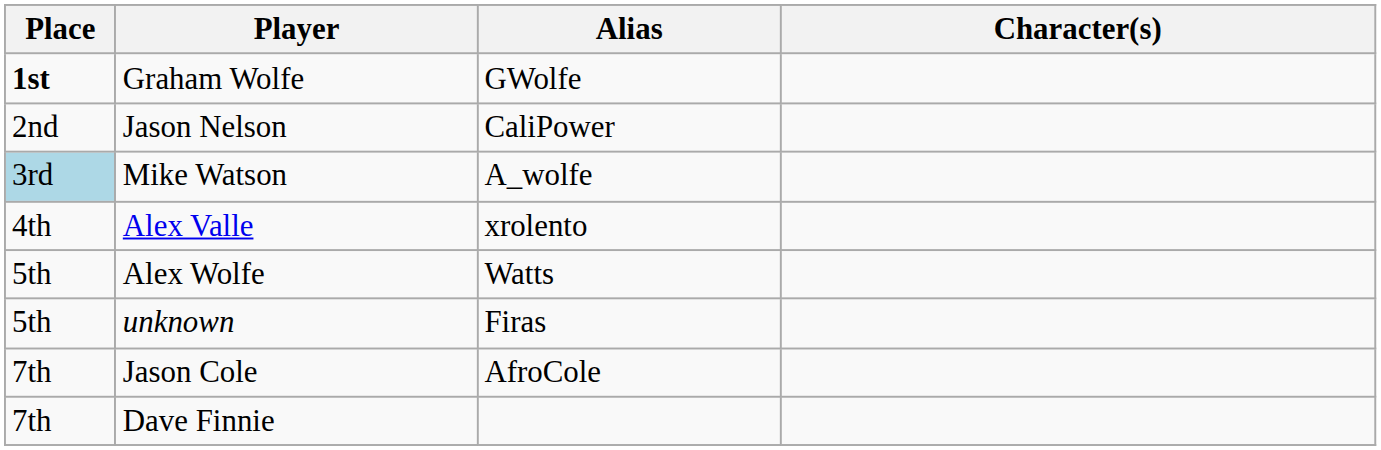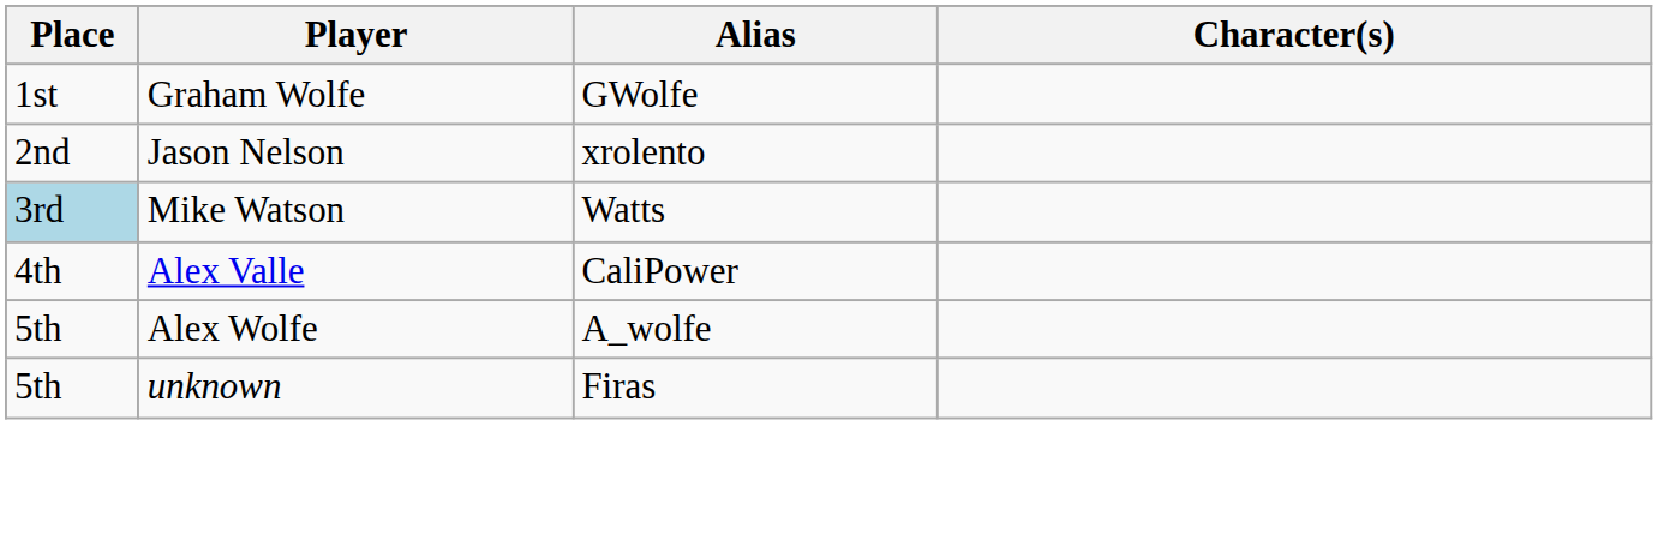Graham Wolfe | Place: bold -> normal
Jason Nelson | Alias: CaliPower -> xrolento
Mike Watson | Alias: A_wolfe -> Watts
Alex Valle | Alias: xrolento -> CaliPower
Alex Wolfe | Alias: Watts -> A_wolfe
- row: 7th | Jason Cole | AfroCole
- row: 7th | Dave Finnie
